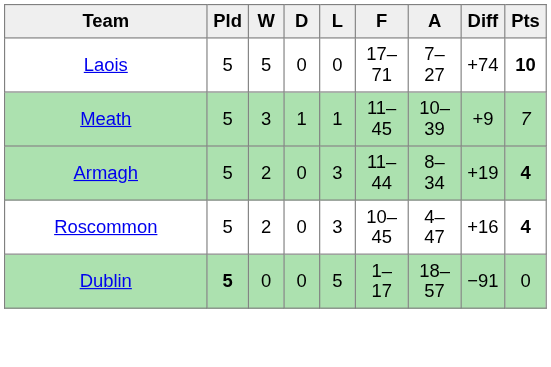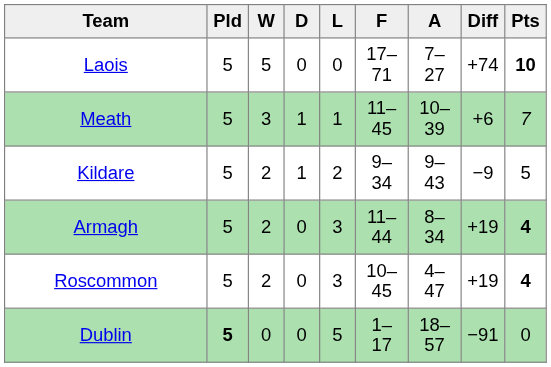Meath | Diff: +9 -> +6
+ row: Kildare | 5 | 2 | 1 | 2 | 9–34 | 9–43 | −9 | 5
Roscommon | Diff: +16 -> +19
